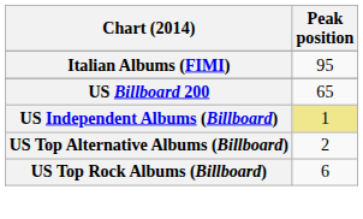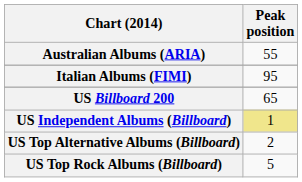+ row: Australian Albums (ARIA) | 55
US Top Rock Albums (Billboard) | Peak position: 6 -> 5
